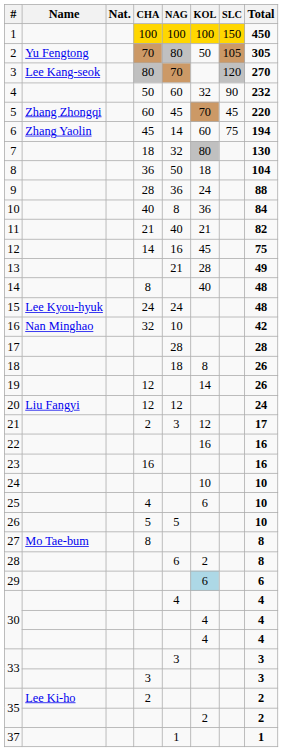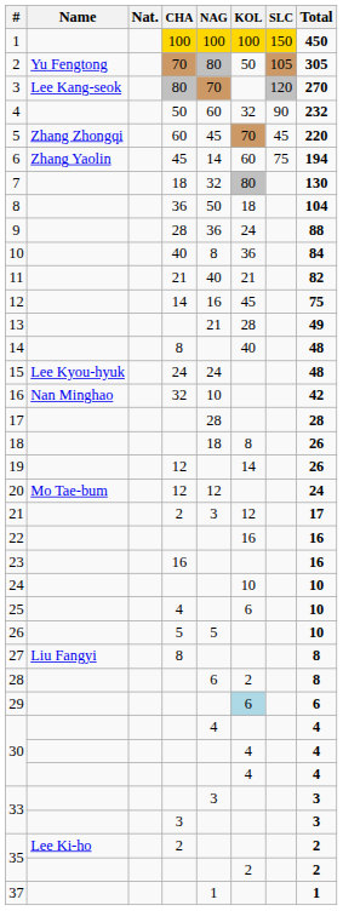20 | Name: Liu Fangyi -> Mo Tae-bum
27 | Name: Mo Tae-bum -> Liu Fangyi
